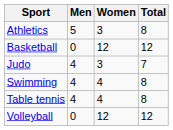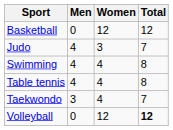- row: Athletics | 5 | 3 | 8
+ row: Taekwondo | 3 | 4 | 7
Volleyball | Total: normal -> bold
